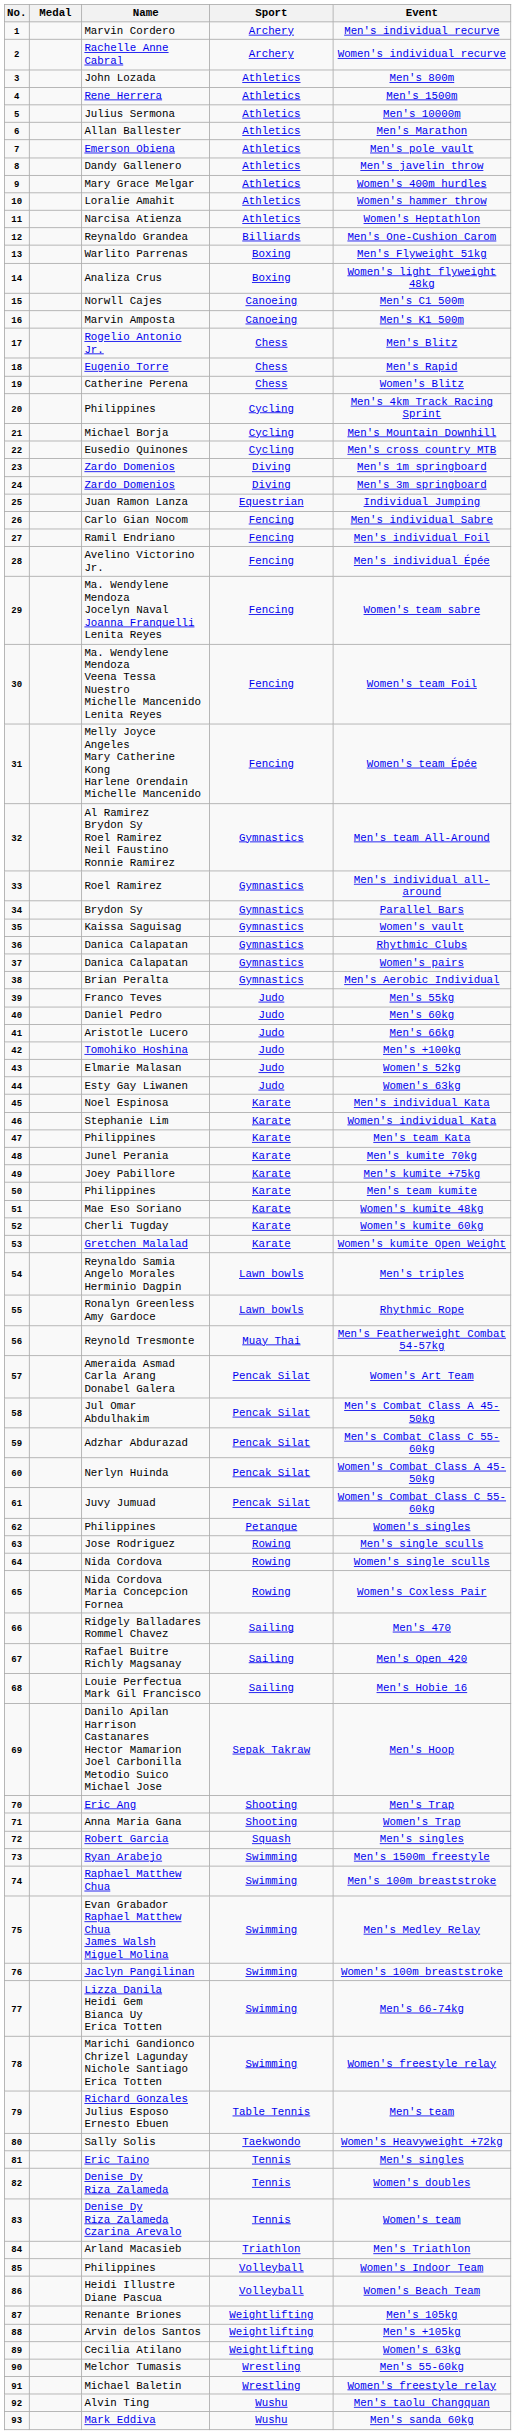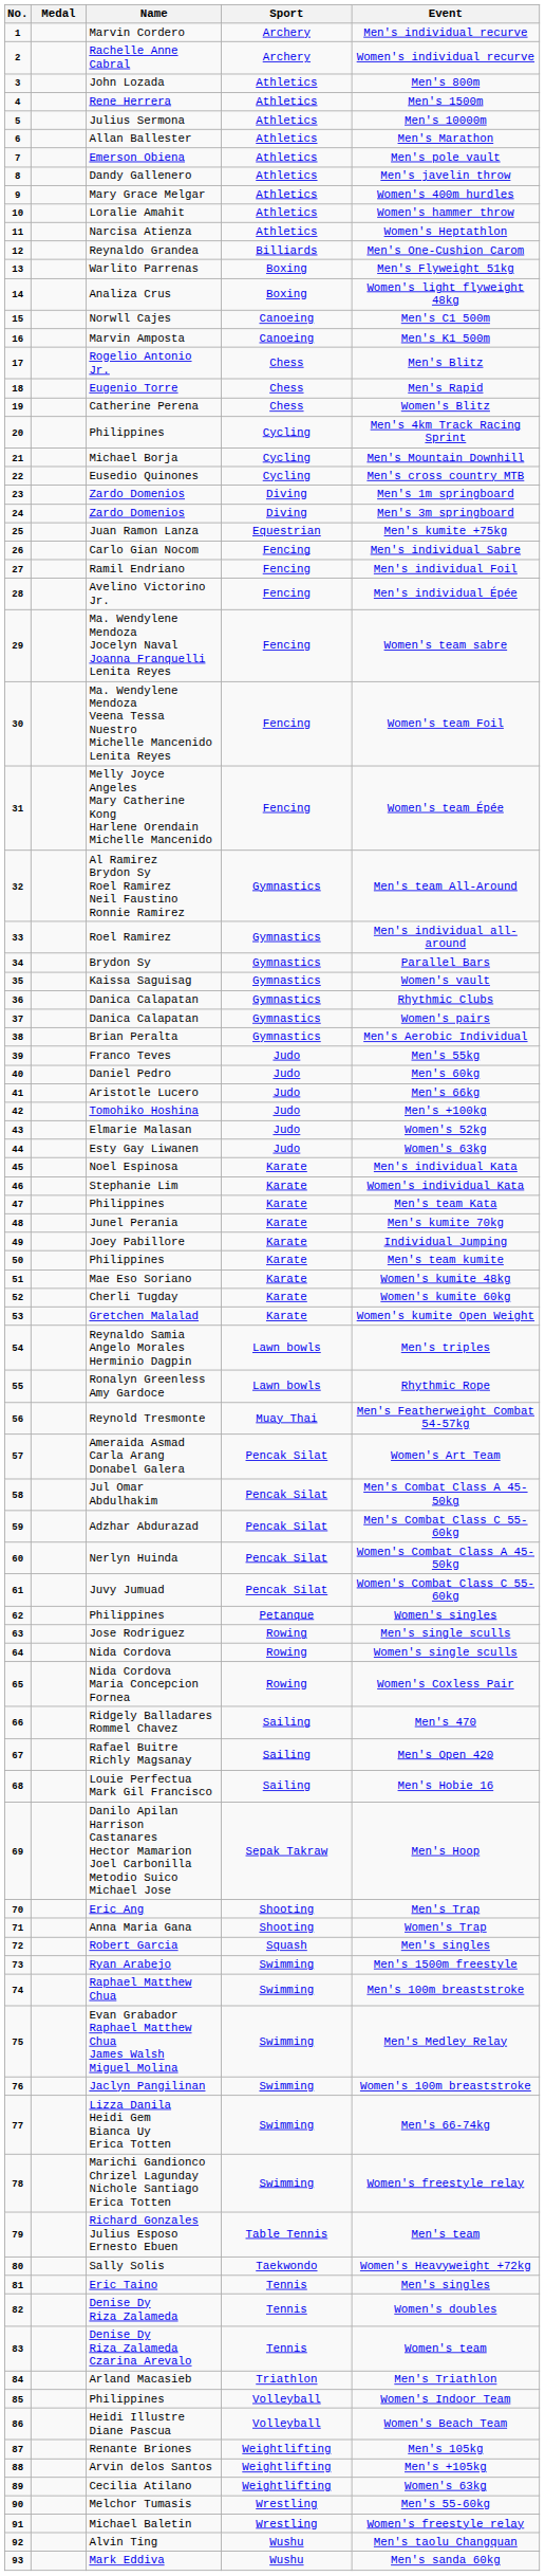Juan Ramon Lanza | Event: Individual Jumping -> Men's kumite +75kg
Joey Pabillore | Event: Men's kumite +75kg -> Individual Jumping
